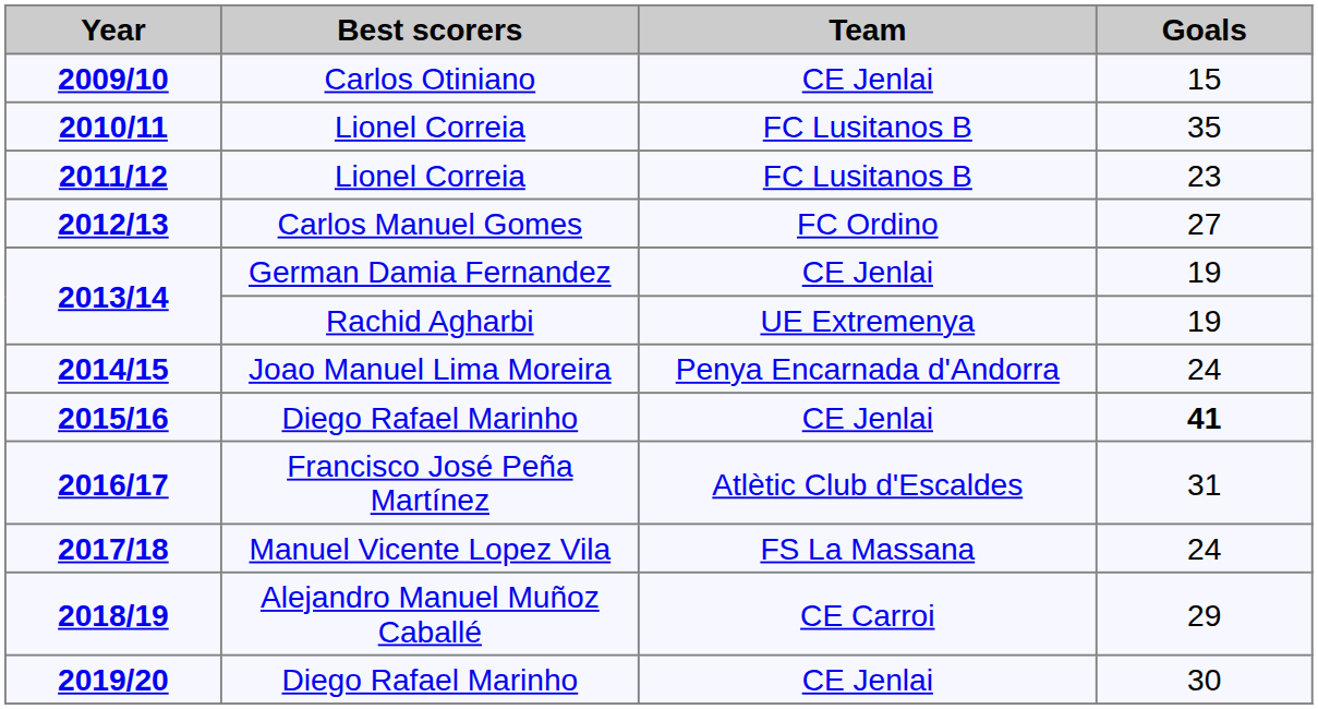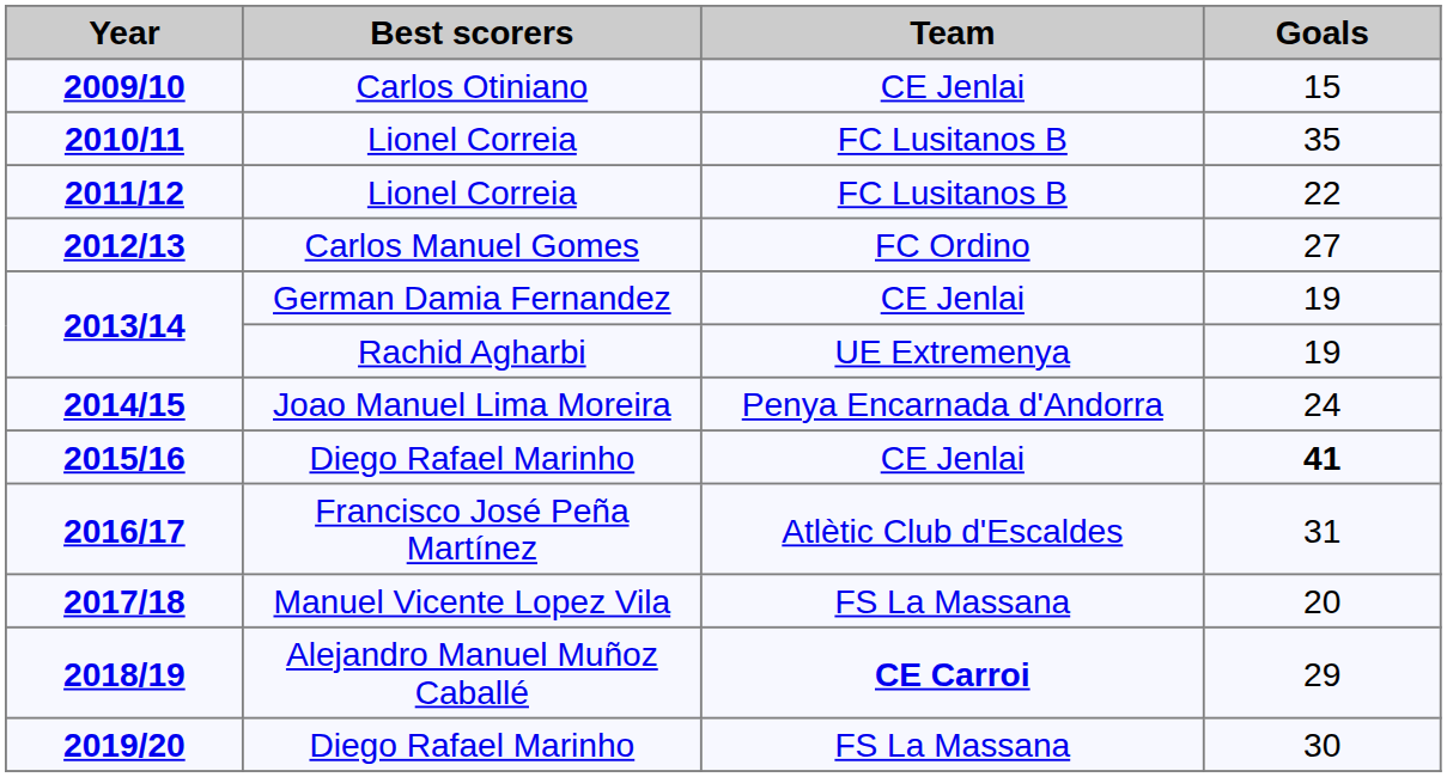2011/12 | Goals: 23 -> 22
2017/18 | Goals: 24 -> 20
2018/19 | Team: normal -> bold
2019/20 | Team: CE Jenlai -> FS La Massana
